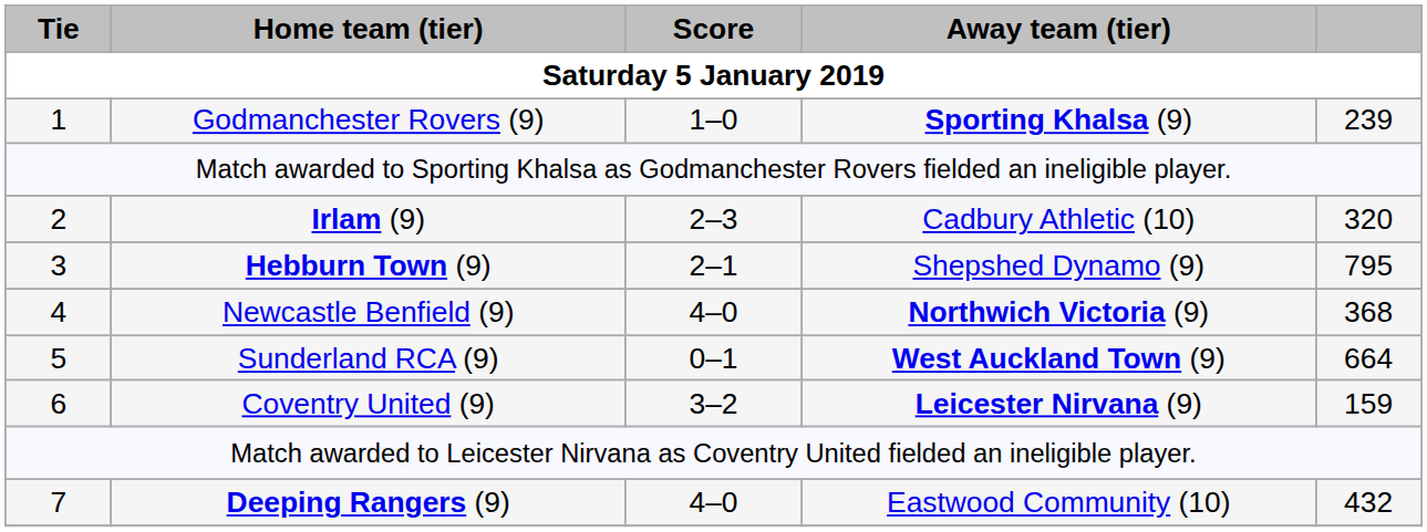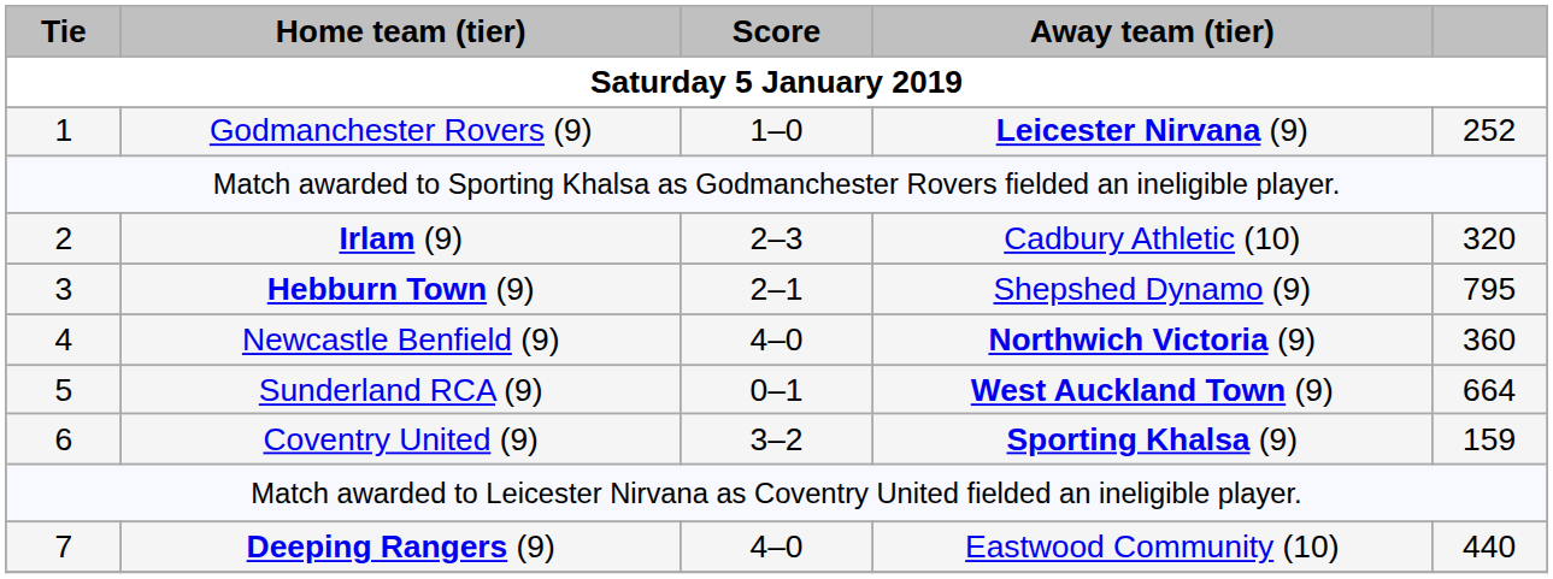Godmanchester Rovers (9) | Away team (tier): Sporting Khalsa (9) -> Leicester Nirvana (9)
Godmanchester Rovers (9) | column 5: 239 -> 252
Newcastle Benfield (9) | column 5: 368 -> 360
Coventry United (9) | Away team (tier): Leicester Nirvana (9) -> Sporting Khalsa (9)
Deeping Rangers (9) | column 5: 432 -> 440
